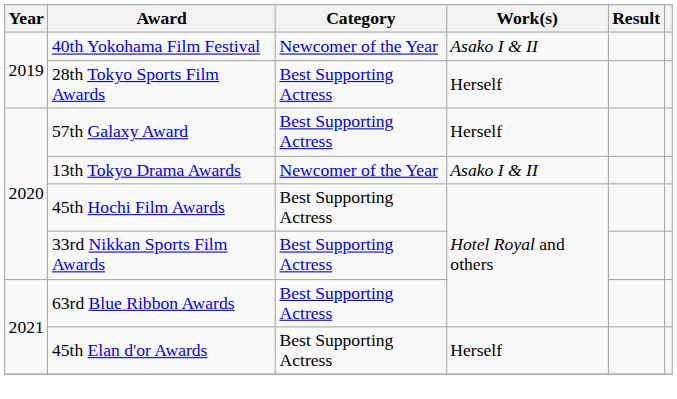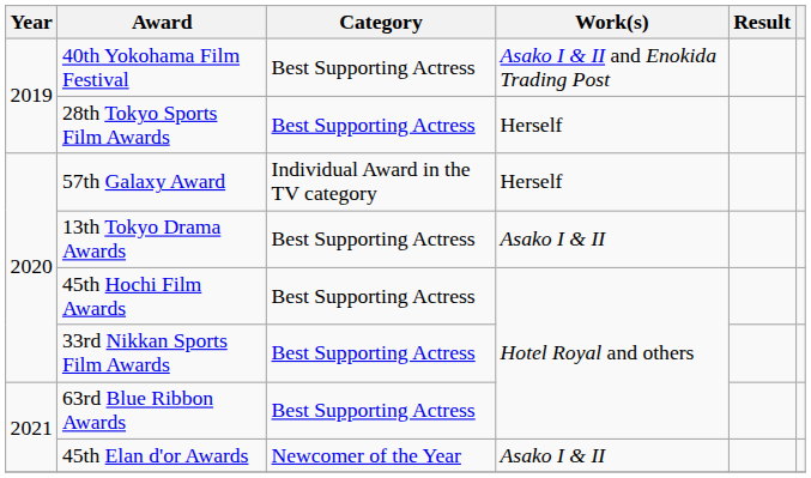40th Yokohama Film Festival | Category: Newcomer of the Year -> Best Supporting Actress
40th Yokohama Film Festival | Work(s): Asako I & II -> Asako I & II and Enokida Trading Post
57th Galaxy Award | Category: Best Supporting Actress -> Individual Award in the TV category
13th Tokyo Drama Awards | Category: Newcomer of the Year -> Best Supporting Actress
45th Elan d'or Awards | Category: Best Supporting Actress -> Newcomer of the Year
45th Elan d'or Awards | Work(s): Herself -> Asako I & II
